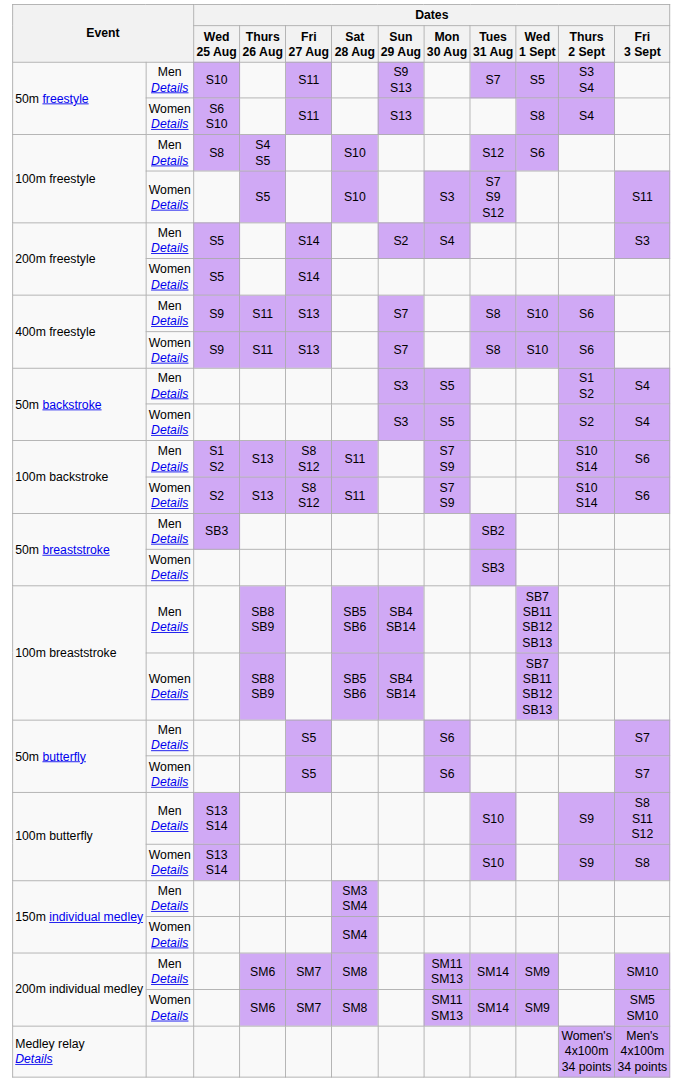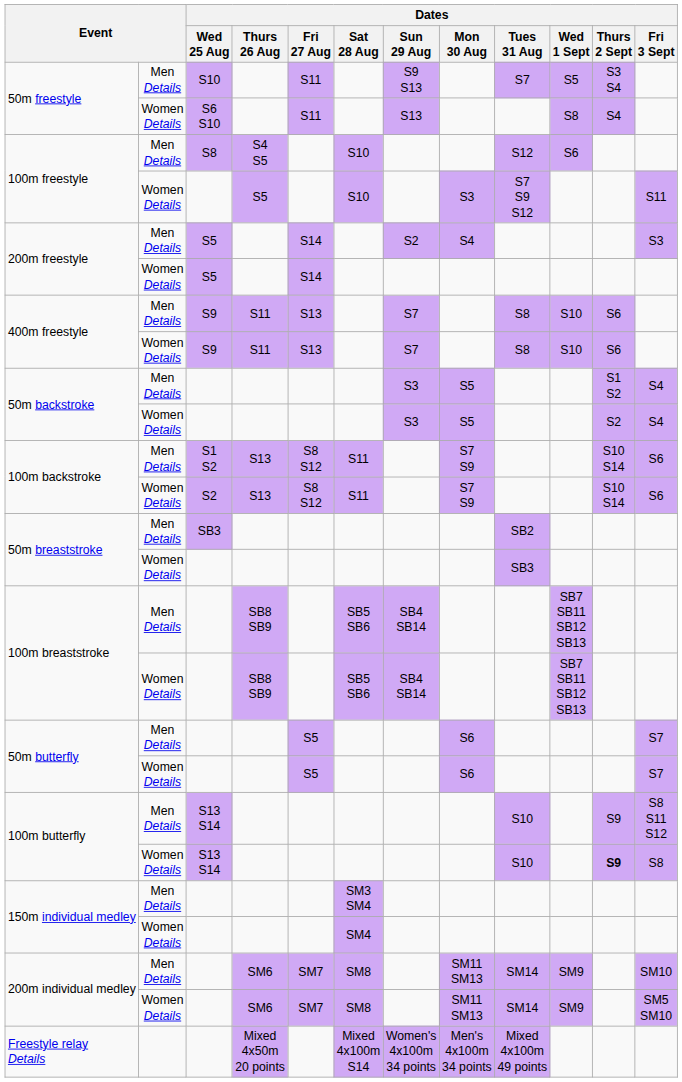100m butterfly / Women Details | Dates / Thurs 2 Sept: normal -> bold
+ row: Freestyle relay Details | Mixed 4x50m 20 points | Mixed 4x100m S14 | Women's 4x100m 34 points | Men's 4x100m 34 points | Mixed 4x100m 49 points
- row: Medley relay Details | Women's 4x100m 34 points | Men's 4x100m 34 points
